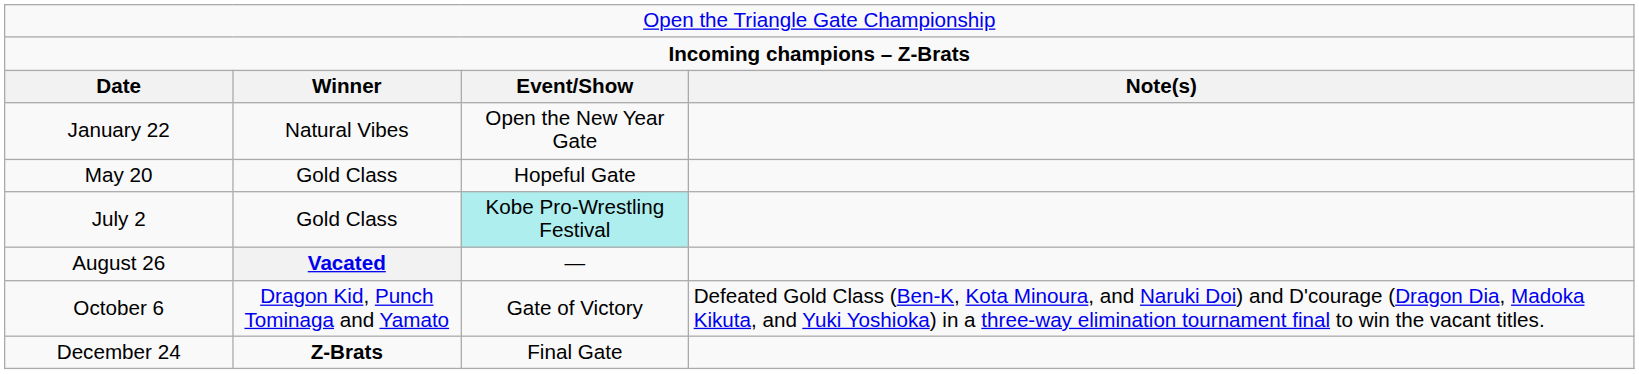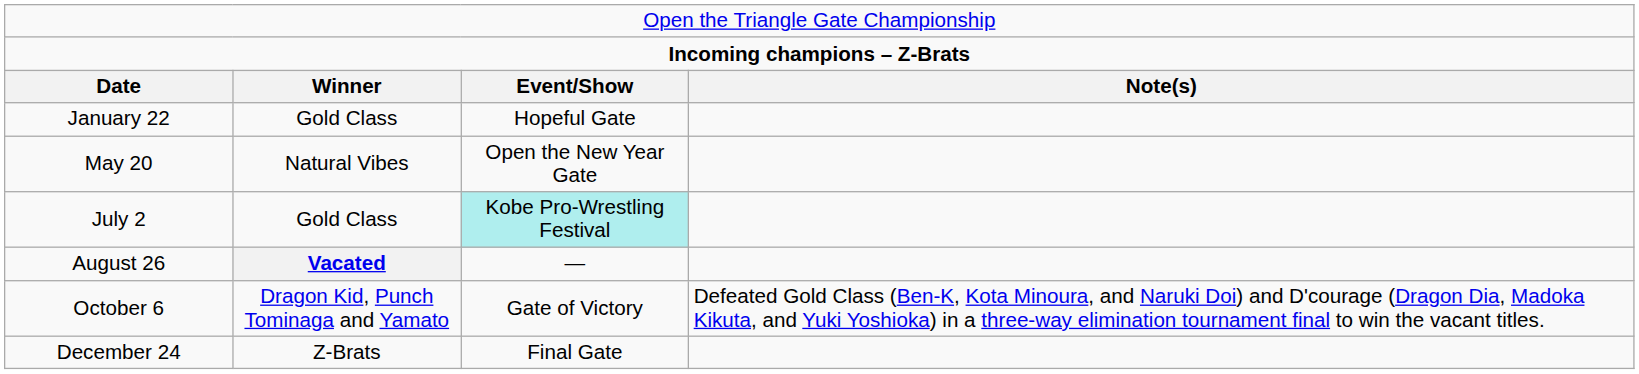January 22 | column 2: Natural Vibes -> Gold Class
January 22 | column 3: Open the New Year Gate -> Hopeful Gate
May 20 | column 2: Gold Class -> Natural Vibes
May 20 | column 3: Hopeful Gate -> Open the New Year Gate
December 24 | column 2: bold -> normal
